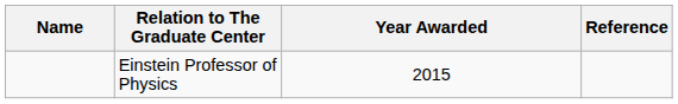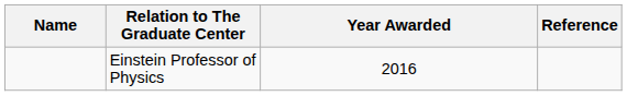Einstein Professor of Physics | Year Awarded: 2015 -> 2016
